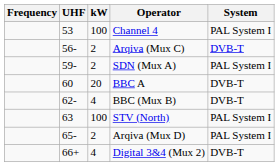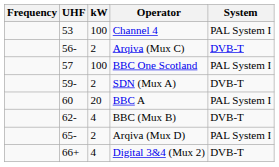+ row: 57 | 100 | BBC One Scotland | PAL System I
SDN (Mux A) | System: PAL System I -> DVB-T
BBC A | System: DVB-T -> PAL System I
- row: 63 | 100 | STV (North) | PAL System I
